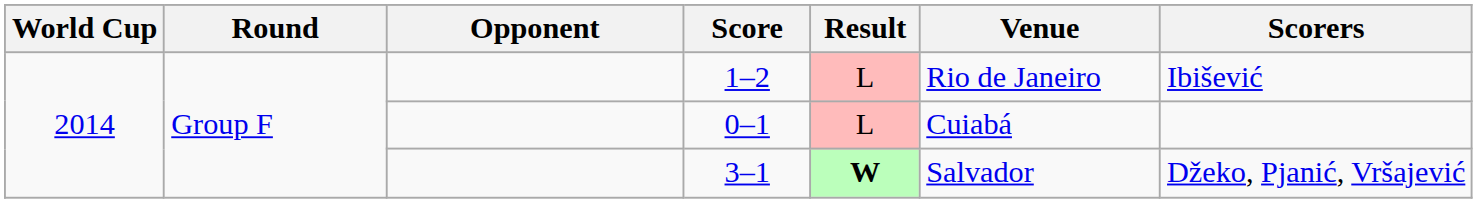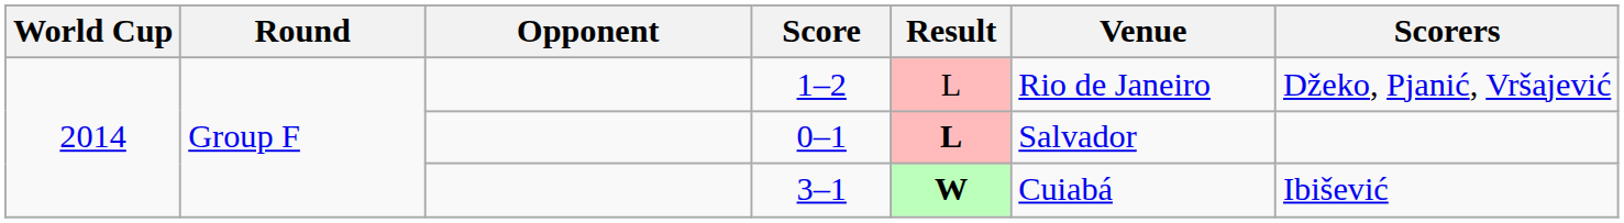1–2 | Scorers: Ibišević -> Džeko, Pjanić, Vršajević
0–1 | Result: normal -> bold
0–1 | Venue: Cuiabá -> Salvador
3–1 | Venue: Salvador -> Cuiabá
3–1 | Scorers: Džeko, Pjanić, Vršajević -> Ibišević
